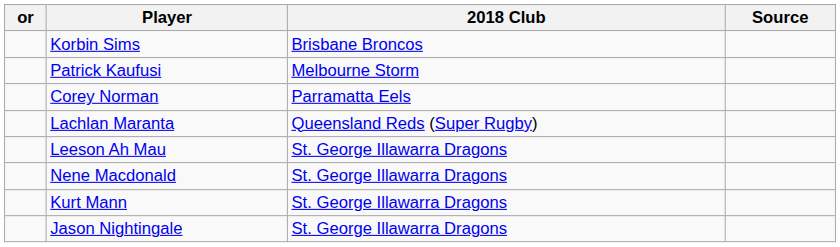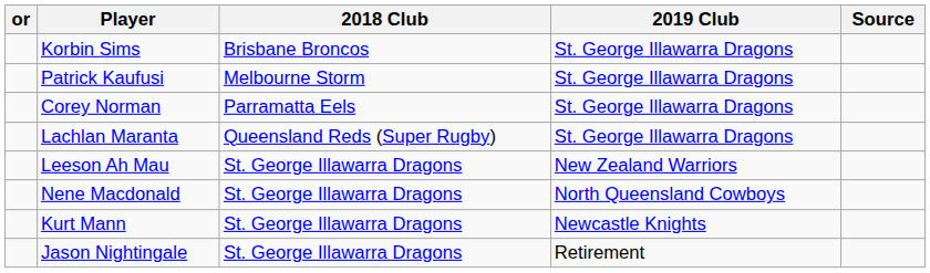+ column: 2019 Club | St. George Illawarra Dragons | St. George Illawarra Dragons | St. George Illawarra Dragons | St. George Illawarra Dragons | New Zealand Warriors | North Queensland Cowboys | Newcastle Knights | Retirement
